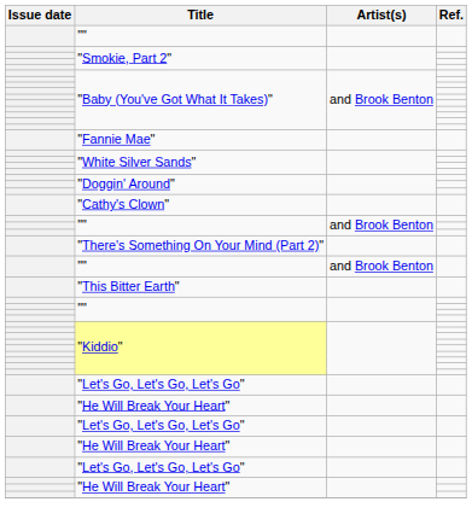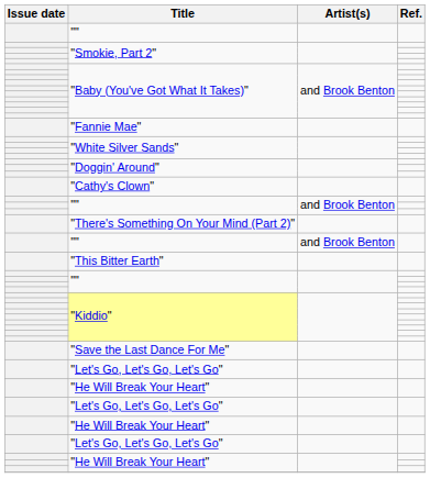+ row: "Save the Last Dance For Me"
